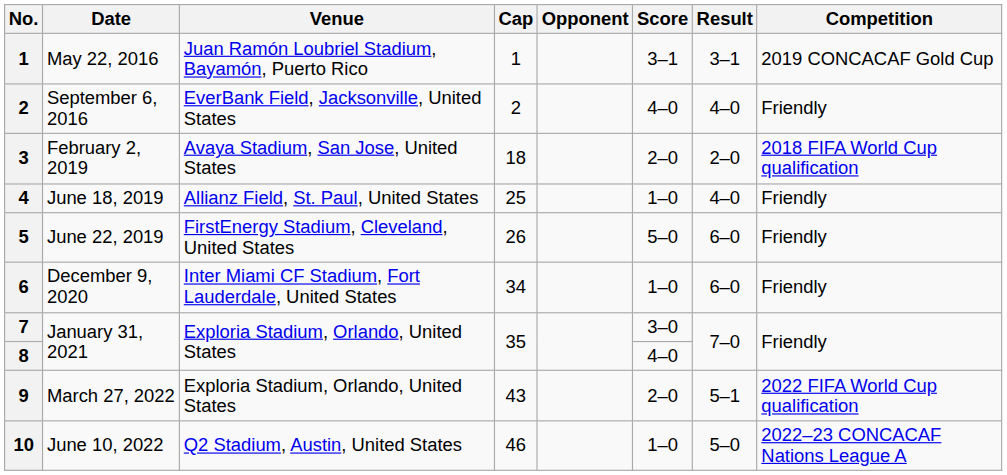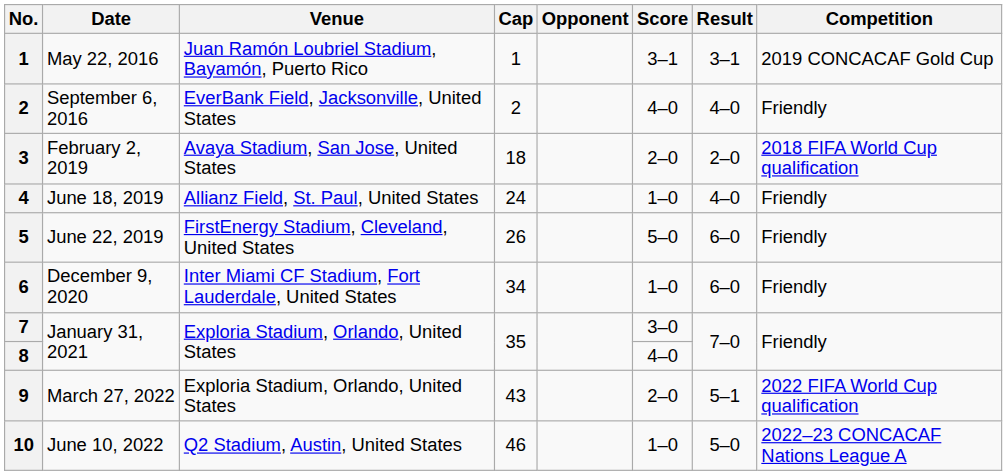June 18, 2019 | Cap: 25 -> 24
